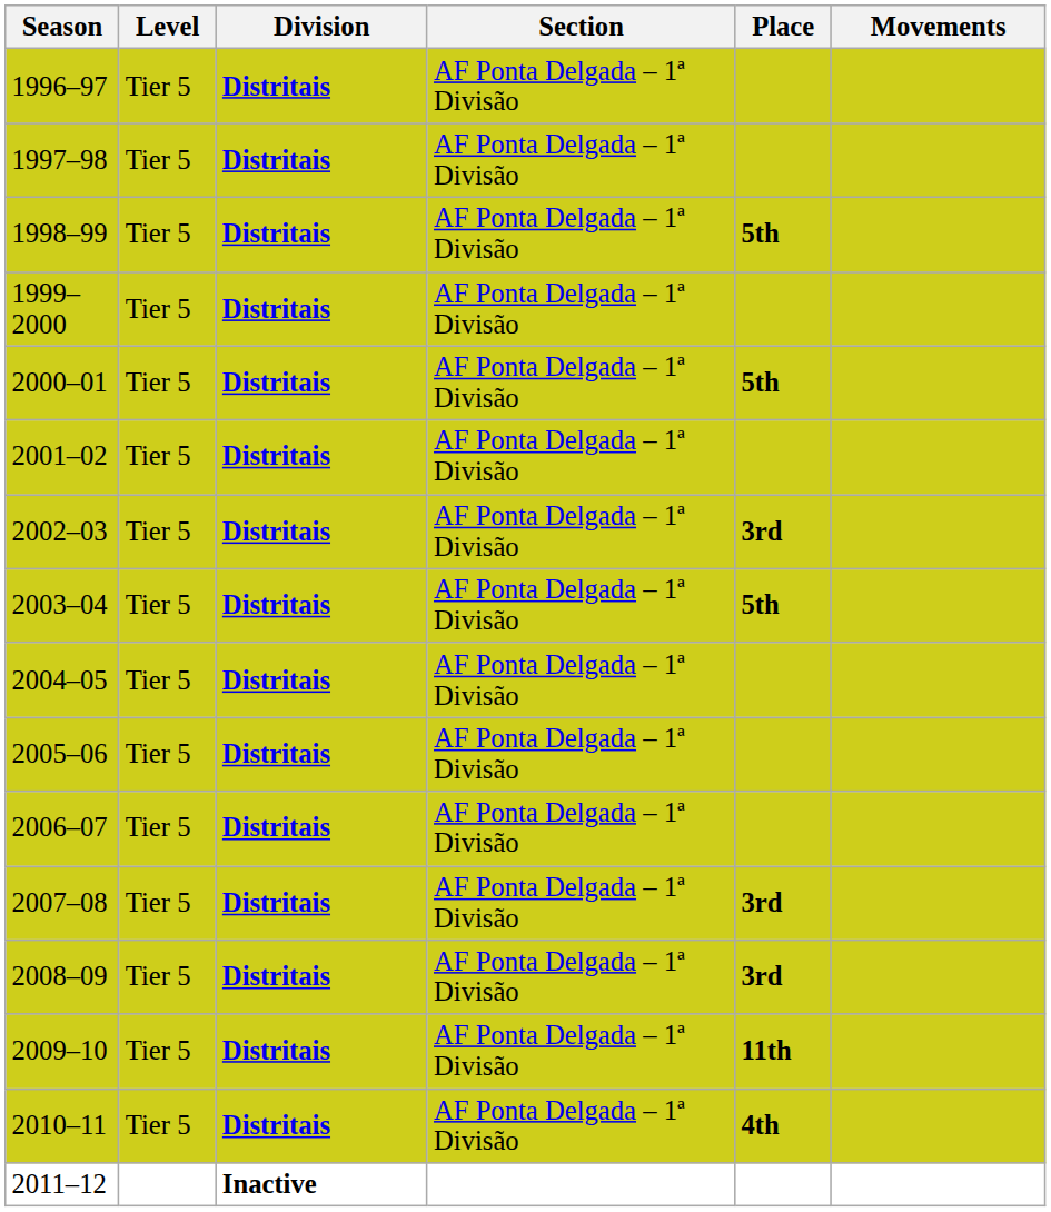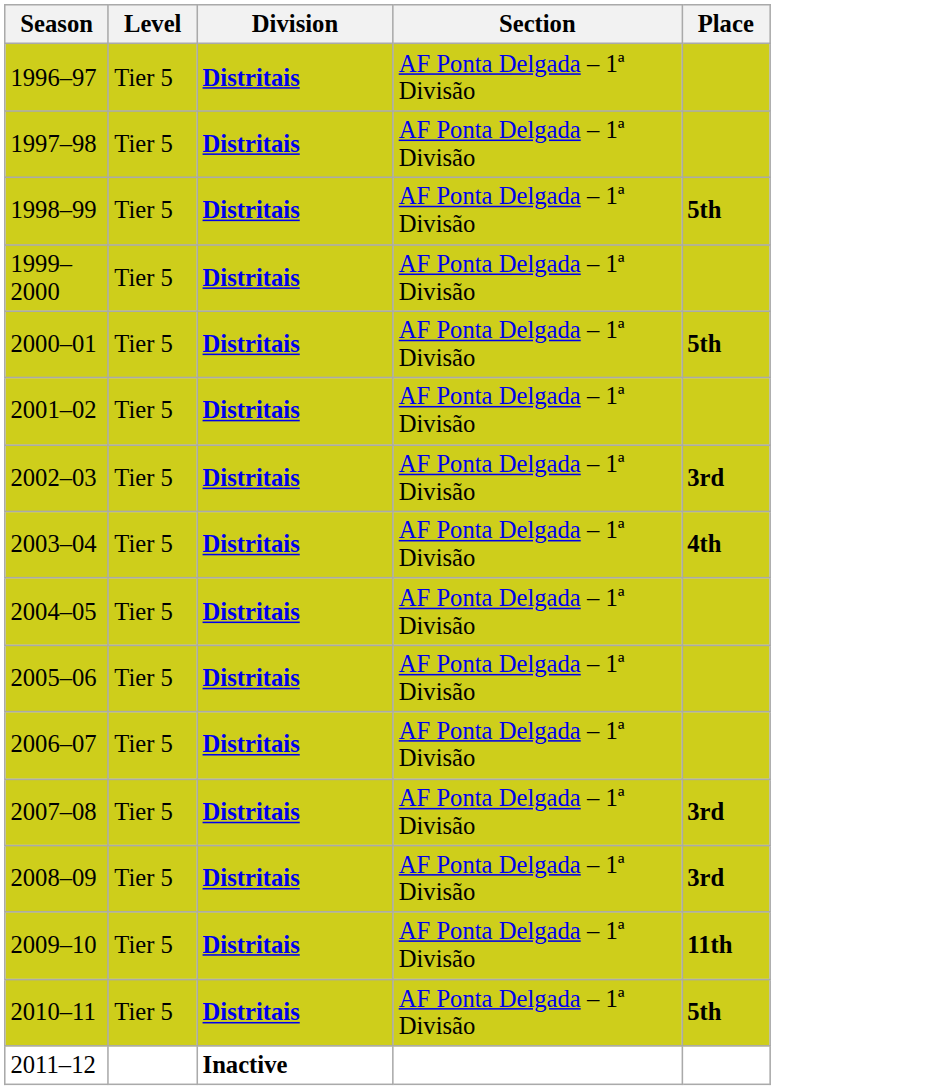- column: Movements
2003–04 | Place: 5th -> 4th
2010–11 | Place: 4th -> 5th
